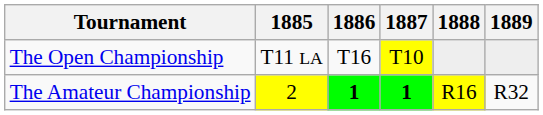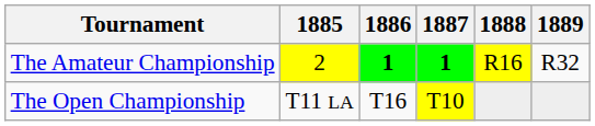rows swapped: The Open Championship <-> The Amateur Championship
